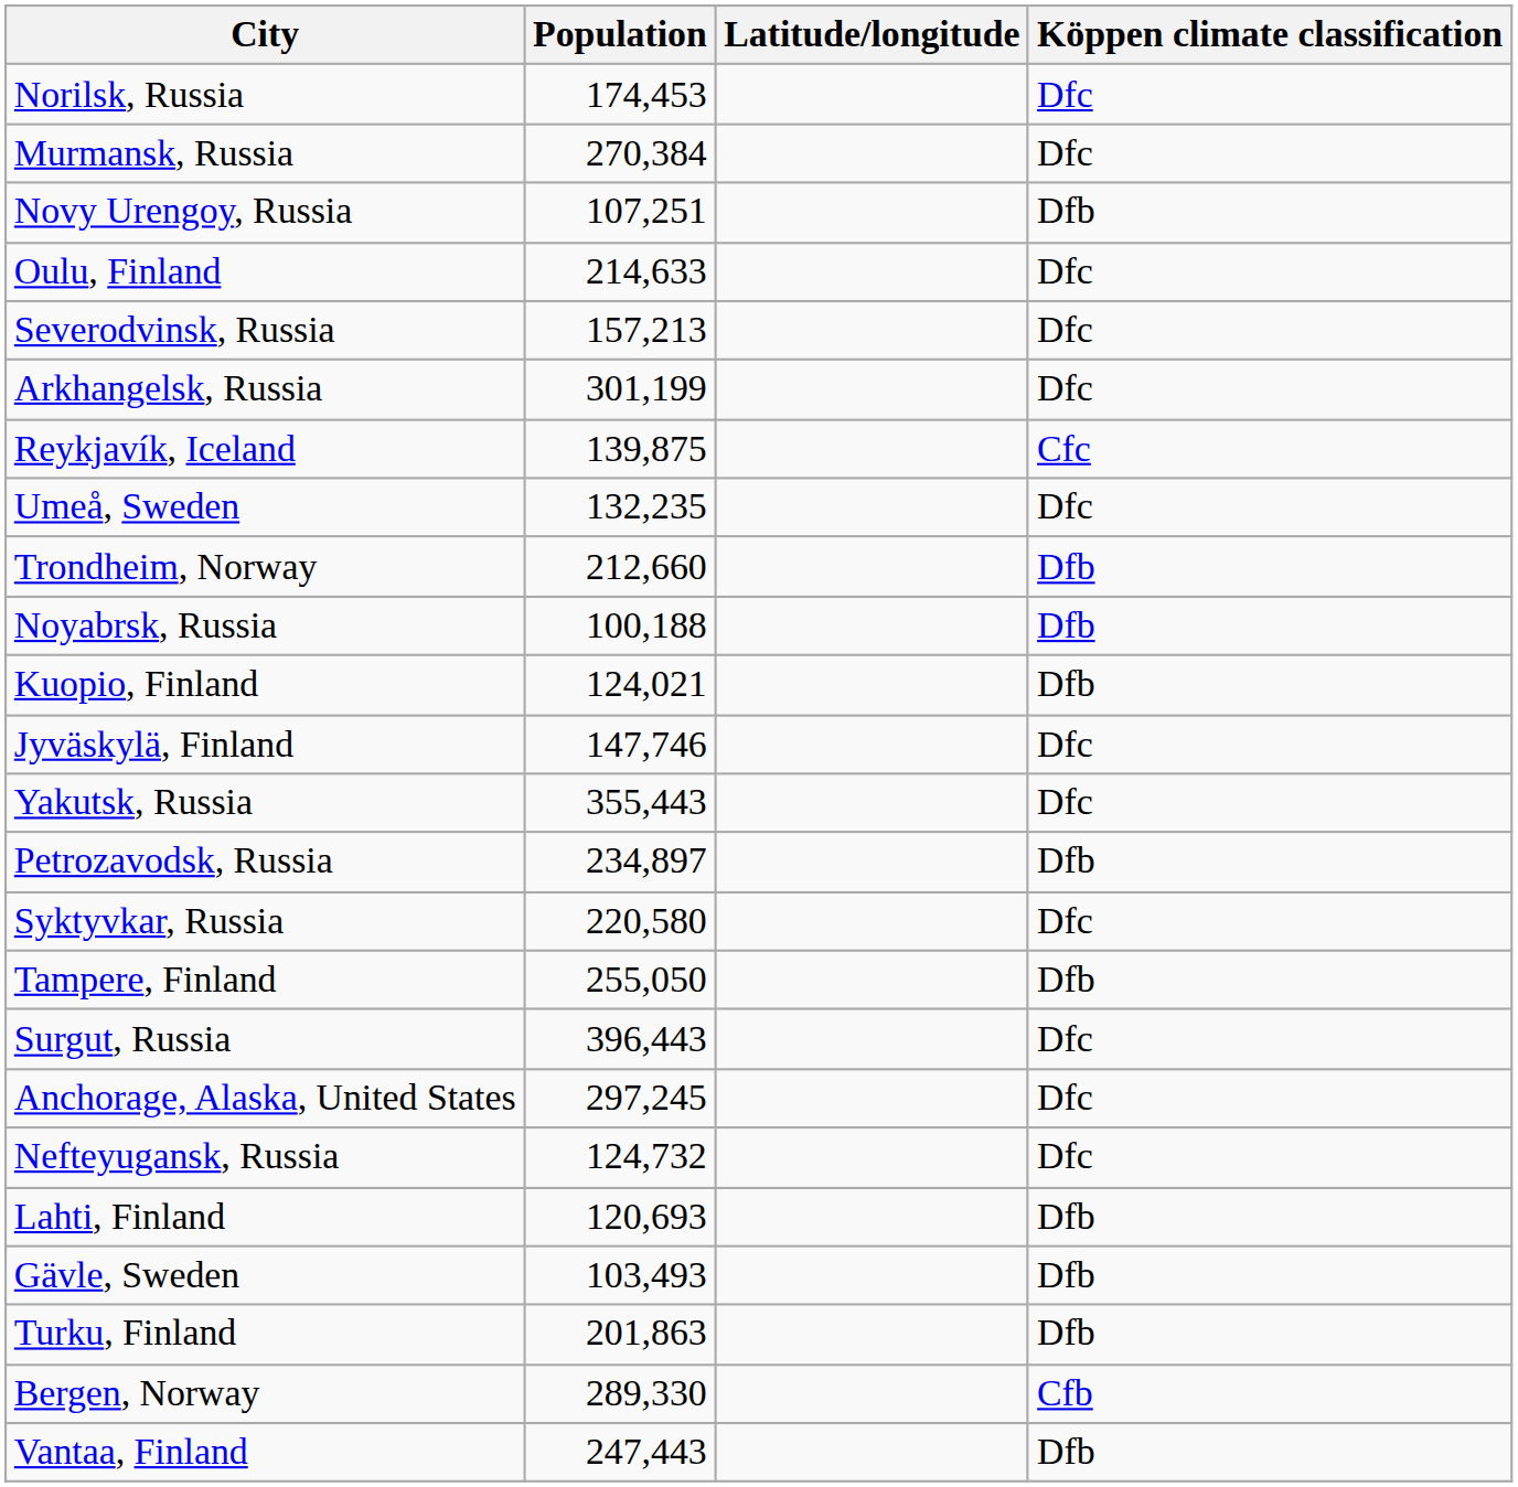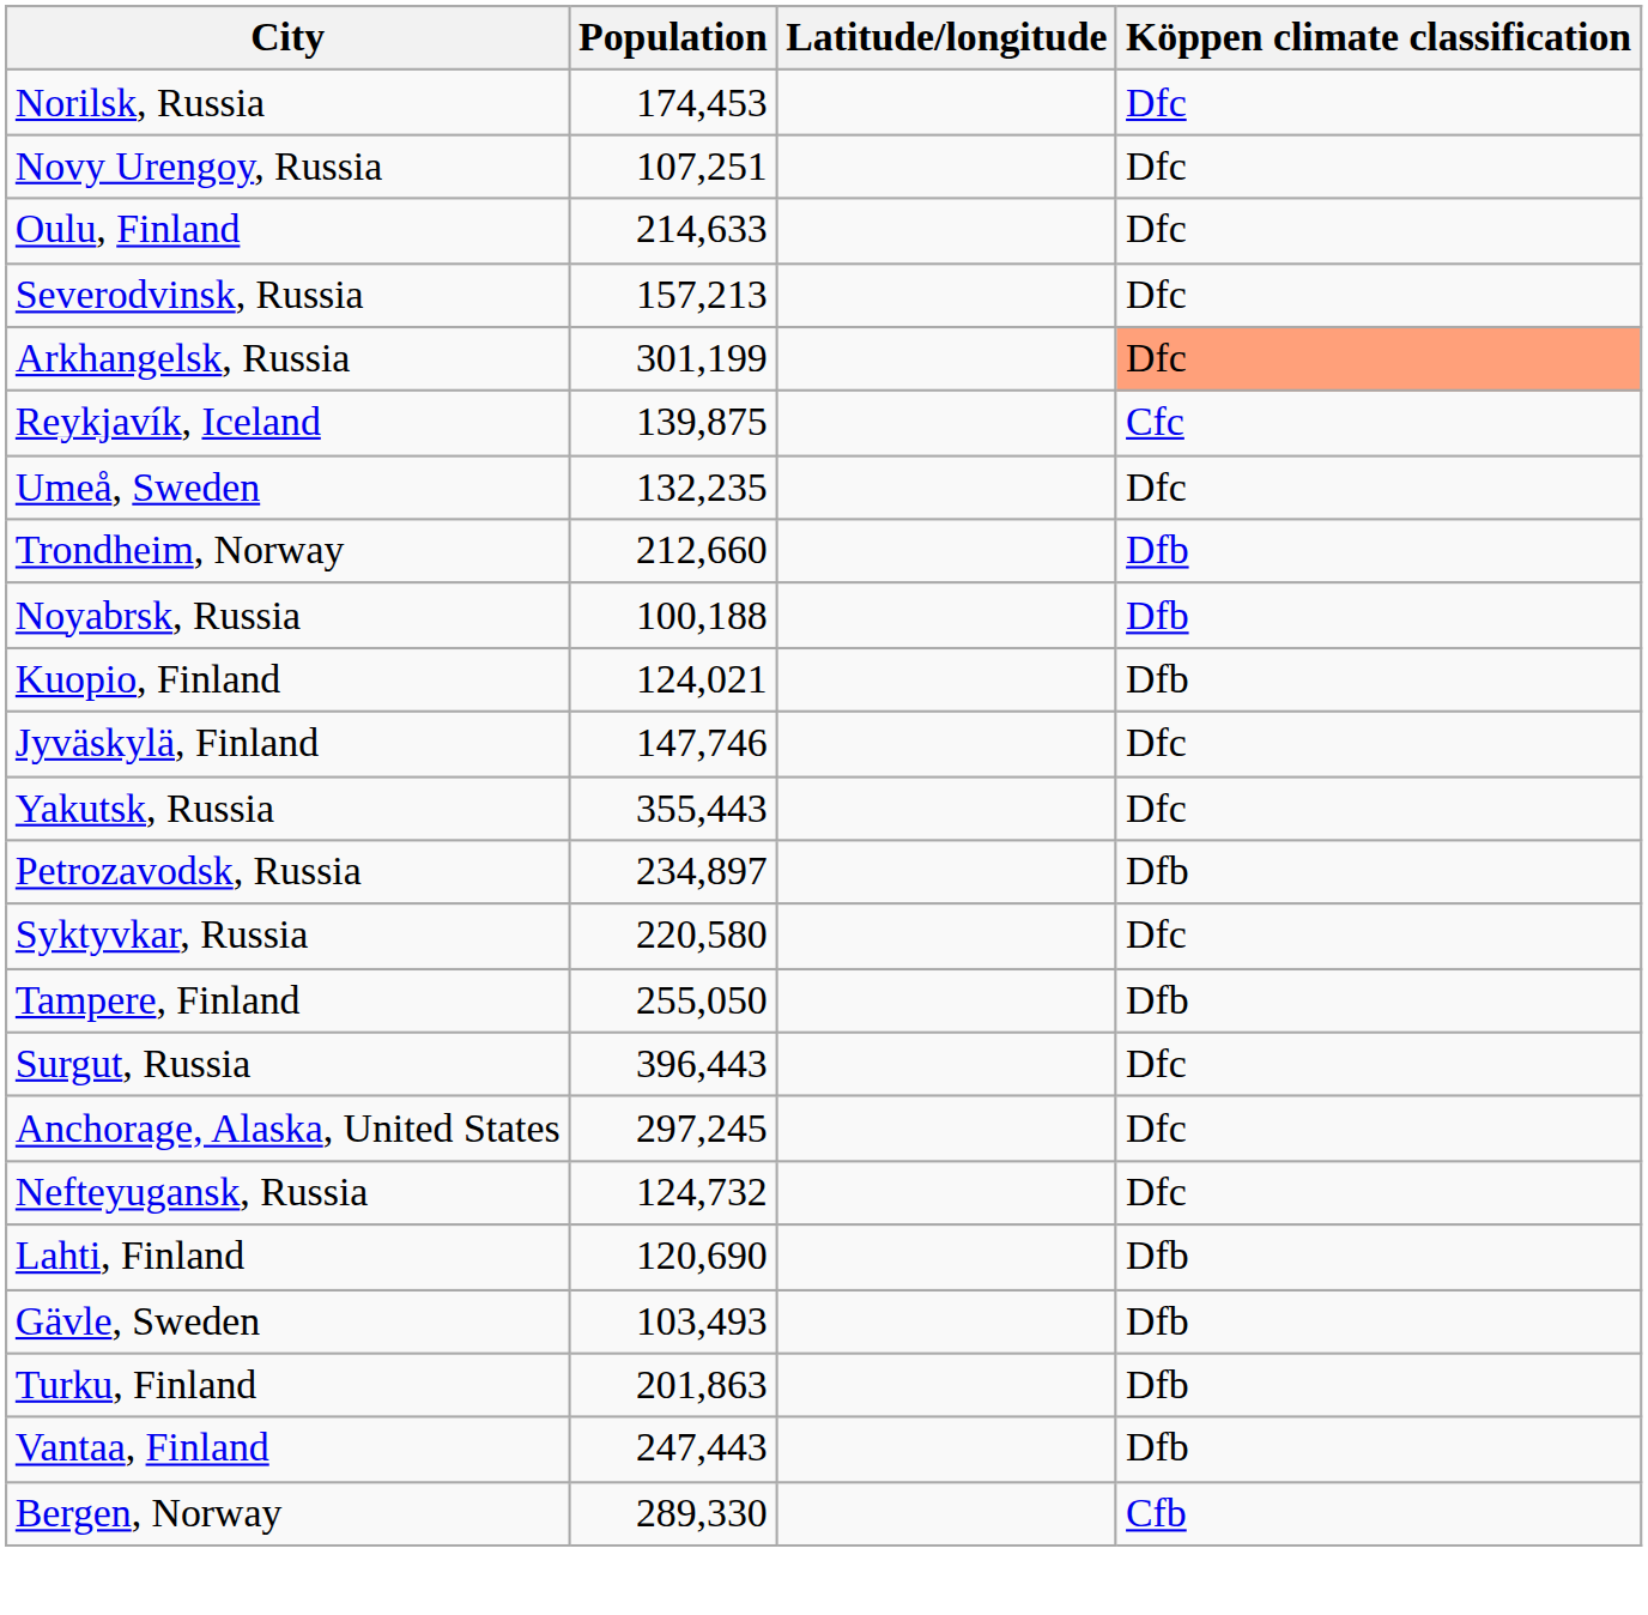- row: Murmansk, Russia | 270,384 | Dfc
Novy Urengoy, Russia | Köppen climate classification: Dfb -> Dfc
Arkhangelsk, Russia | Köppen climate classification: no background -> lightsalmon background
Lahti, Finland | Population: 120,693 -> 120,690
rows swapped: Bergen, Norway <-> Vantaa, Finland
